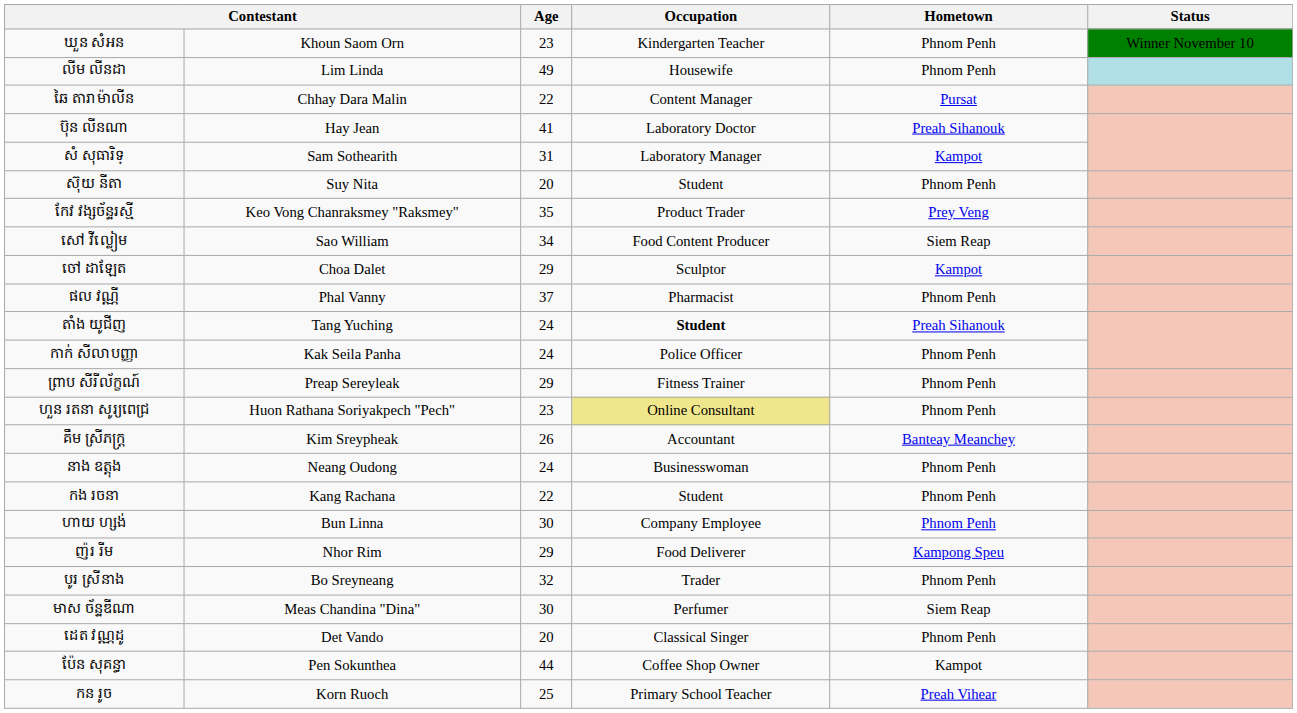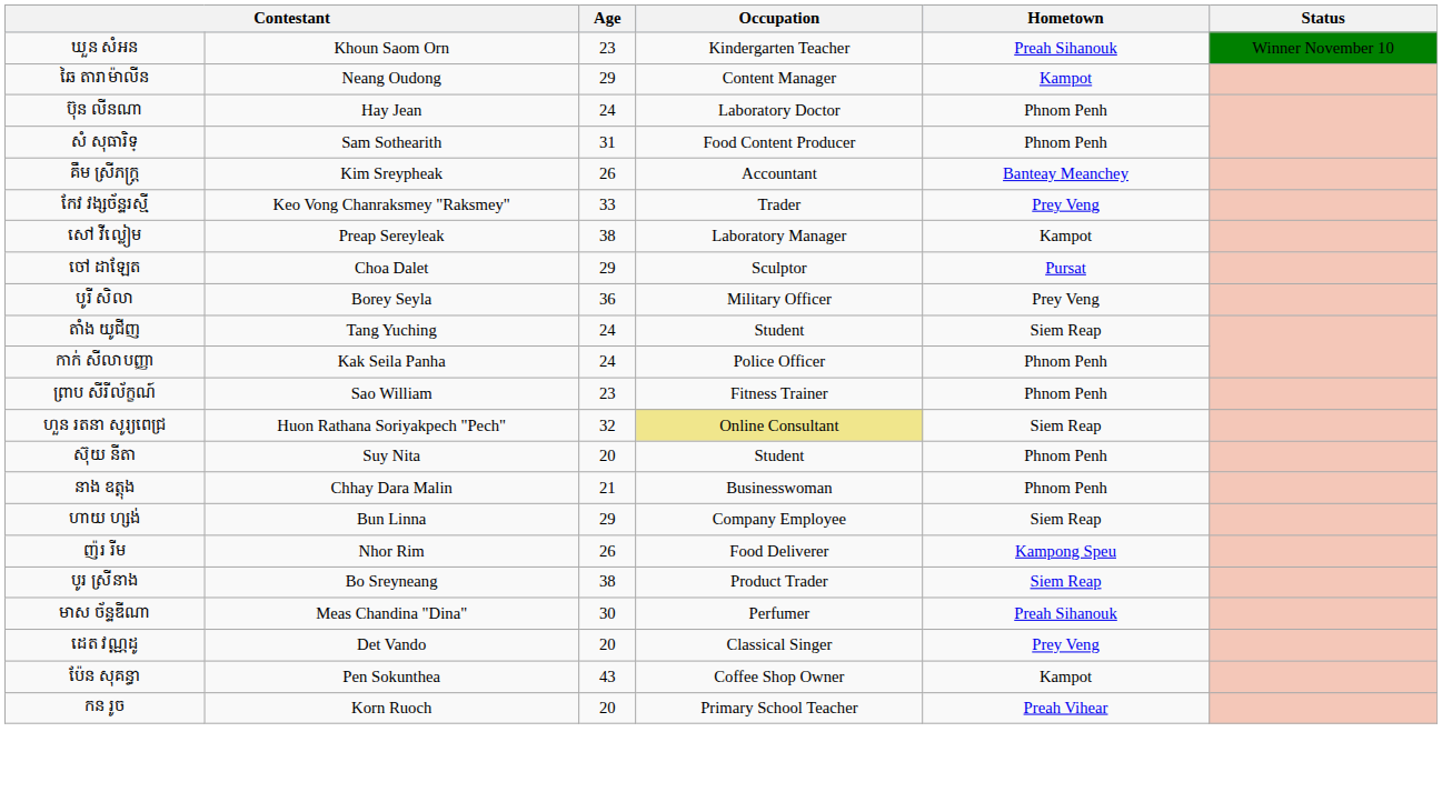ឃួន សំអន | Hometown: Phnom Penh -> Preah Sihanouk
- row: លីម លីនដា | Lim Linda | 49 | Housewife | Phnom Penh
ឆៃ តារាម៉ាលីន | column 2: Chhay Dara Malin -> Neang Oudong
ឆៃ តារាម៉ាលីន | Age: 22 -> 29
ឆៃ តារាម៉ាលីន | Hometown: Pursat -> Kampot
ប៊ុន លីនណា | Age: 41 -> 24
ប៊ុន លីនណា | Hometown: Preah Sihanouk -> Phnom Penh
សំ សុធារិទ្ | Occupation: Laboratory Manager -> Food Content Producer
សំ សុធារិទ្ | Hometown: Kampot -> Phnom Penh
rows swapped: គឹម ស្រីភក្ត្រ <-> ស៊ុយ នីតា
កែវ វង្សច័ន្ទរស្មី | Age: 35 -> 33
កែវ វង្សច័ន្ទរស្មី | Occupation: Product Trader -> Trader
សៅ វីល្លៀម | column 2: Sao William -> Preap Sereyleak
សៅ វីល្លៀម | Age: 34 -> 38
សៅ វីល្លៀម | Occupation: Food Content Producer -> Laboratory Manager
សៅ វីល្លៀម | Hometown: Siem Reap -> Kampot
ចៅ ដាឡែត | Hometown: Kampot -> Pursat
- row: ផល វណ្ណី | Phal Vanny | 37 | Pharmacist | Phnom Penh
+ row: បូរី សិលា | Borey Seyla | 36 | Military Officer | Prey Veng
តាំង យូជីញ | Occupation: bold -> normal
តាំង យូជីញ | Hometown: Preah Sihanouk -> Siem Reap
ព្រាប សីរីល័ក្ខណ៍ | column 2: Preap Sereyleak -> Sao William
ព្រាប សីរីល័ក្ខណ៍ | Age: 29 -> 23
ហួន រតនា សូរ្យពេជ្រ | Age: 23 -> 32
ហួន រតនា សូរ្យពេជ្រ | Hometown: Phnom Penh -> Siem Reap
នាង ឧត្តុង | column 2: Neang Oudong -> Chhay Dara Malin
នាង ឧត្តុង | Age: 24 -> 21
- row: កង រចនា | Kang Rachana | 22 | Student | Phnom Penh
ហាយ ហ្សង់ | Age: 30 -> 29
ហាយ ហ្សង់ | Hometown: Phnom Penh -> Siem Reap
ញ៉រ រីម | Age: 29 -> 26
បូរ ស្រីនាង | Age: 32 -> 38
បូរ ស្រីនាង | Occupation: Trader -> Product Trader
បូរ ស្រីនាង | Hometown: Phnom Penh -> Siem Reap
មាស ច័ន្ទឌីណា | Hometown: Siem Reap -> Preah Sihanouk
ដេត វណ្ណដូ | Hometown: Phnom Penh -> Prey Veng
ប៉ែន សុគន្ធា | Age: 44 -> 43
កន រូច | Age: 25 -> 20
